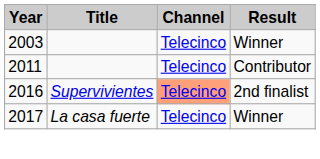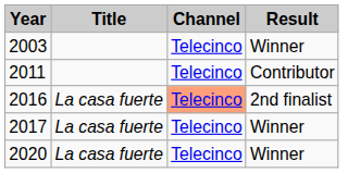2016 | Title: Supervivientes -> La casa fuerte
+ row: 2020 | La casa fuerte | Telecinco | Winner
